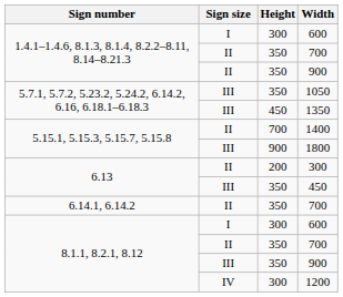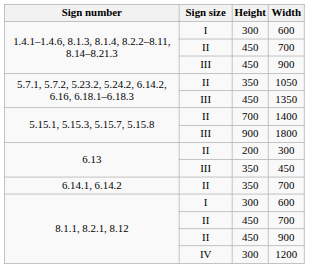1.4.1–1.4.6, 8.1.3, 8.1.4, 8.2.2–8.11, 8.14–8.21.3 / 700 | Height: 350 -> 450
1.4.1–1.4.6, 8.1.3, 8.1.4, 8.2.2–8.11, 8.14–8.21.3 / 900 | Sign size: II -> III
1.4.1–1.4.6, 8.1.3, 8.1.4, 8.2.2–8.11, 8.14–8.21.3 / 900 | Height: 350 -> 450
1050 | Sign size: III -> II
8.1.1, 8.2.1, 8.12 / 700 | Height: 350 -> 450
8.1.1, 8.2.1, 8.12 / 900 | Sign size: III -> II
8.1.1, 8.2.1, 8.12 / 900 | Height: 350 -> 450
